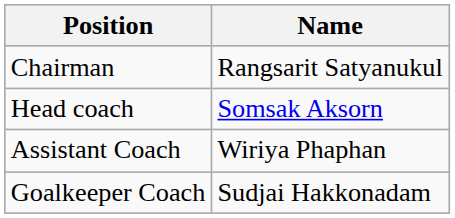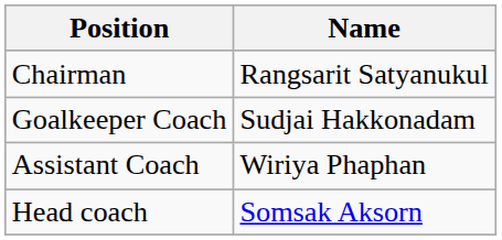rows swapped: Head coach <-> Goalkeeper Coach
